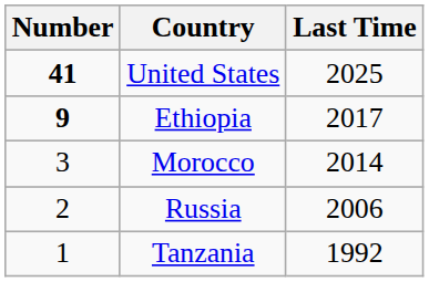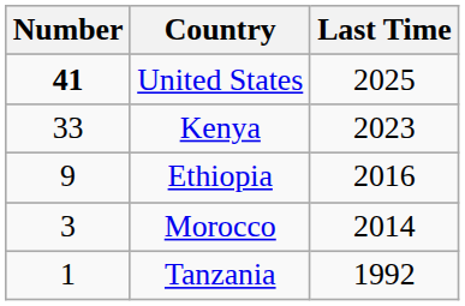+ row: 33 | Kenya | 2023
Ethiopia | Number: bold -> normal
Ethiopia | Last Time: 2017 -> 2016
- row: 2 | Russia | 2006
